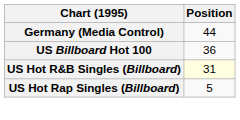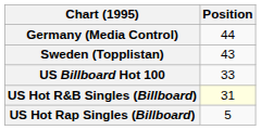+ row: Sweden (Topplistan) | 43
US Billboard Hot 100 | Position: 36 -> 33
